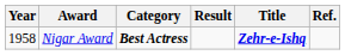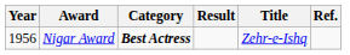Nigar Award | Year: 1958 -> 1956
Nigar Award | Title: bold -> normal
